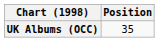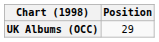UK Albums (OCC) | Position: 35 -> 29
